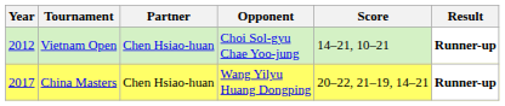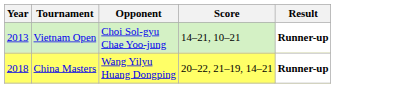- column: Partner | Chen Hsiao-huan | Chen Hsiao-huan
Vietnam Open | Year: 2012 -> 2013
China Masters | Year: 2017 -> 2018
